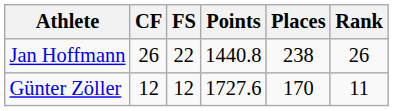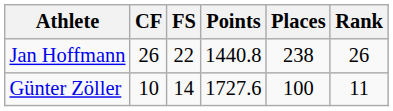Günter Zöller | CF: 12 -> 10
Günter Zöller | FS: 12 -> 14
Günter Zöller | Places: 170 -> 100
